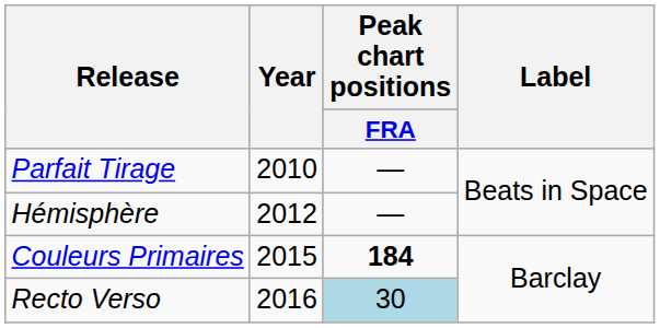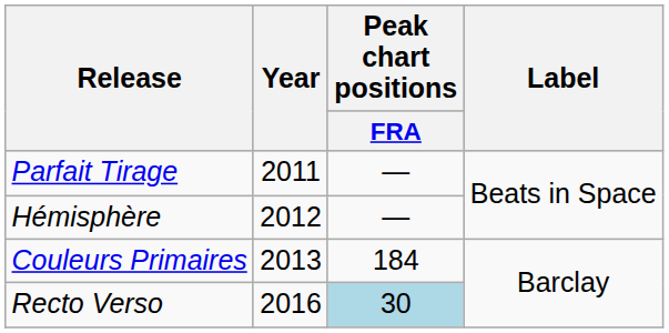Parfait Tirage | Year: 2010 -> 2011
Couleurs Primaires | Year: 2015 -> 2013
Couleurs Primaires | Peak chart positions / FRA: bold -> normal
